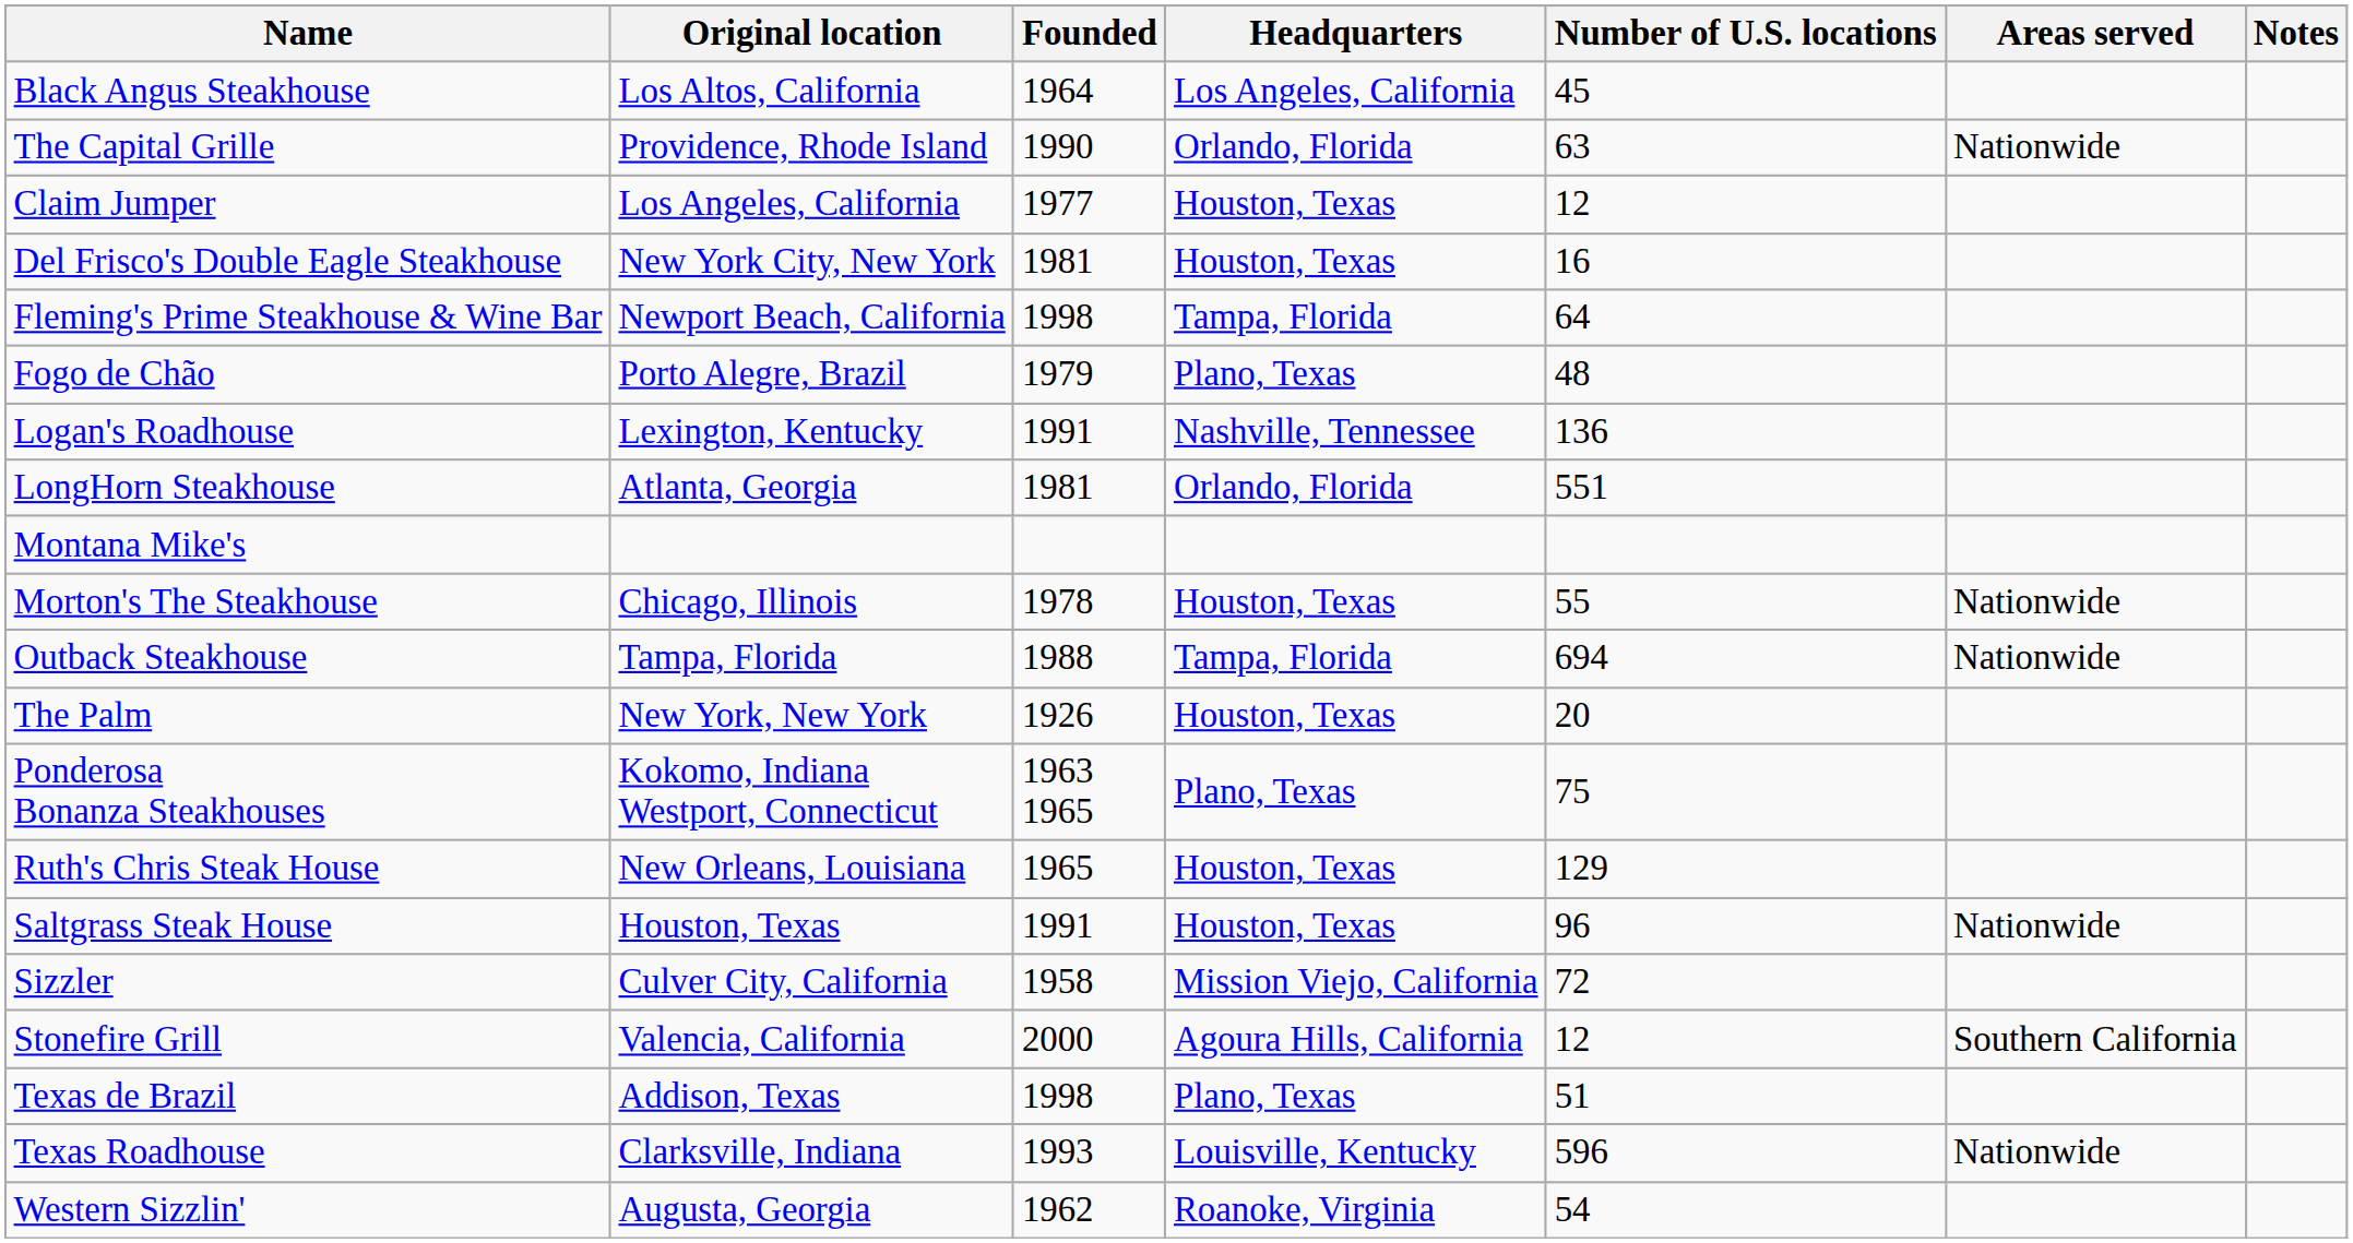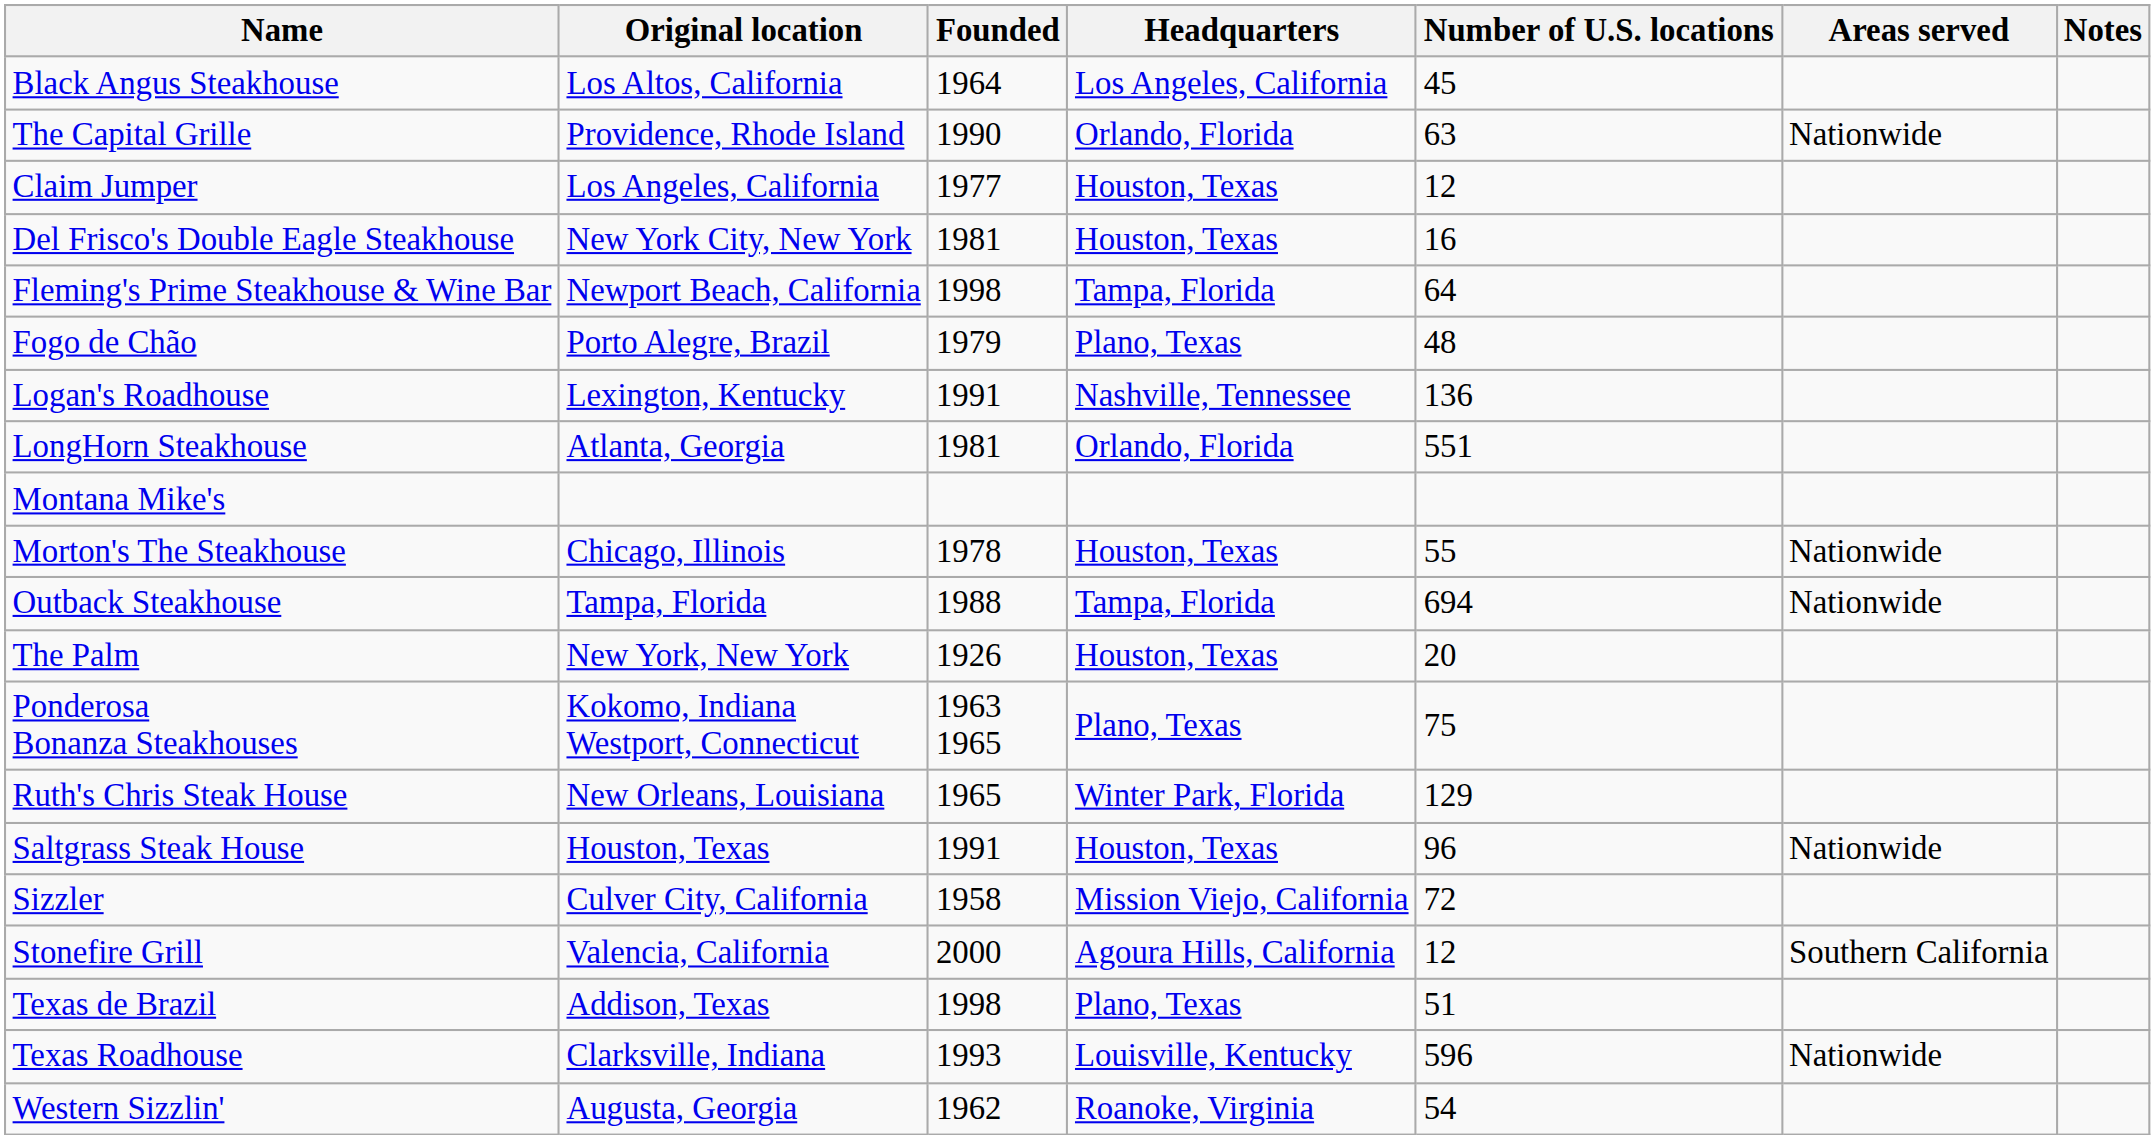Ruth's Chris Steak House | Headquarters: Houston, Texas -> Winter Park, Florida
